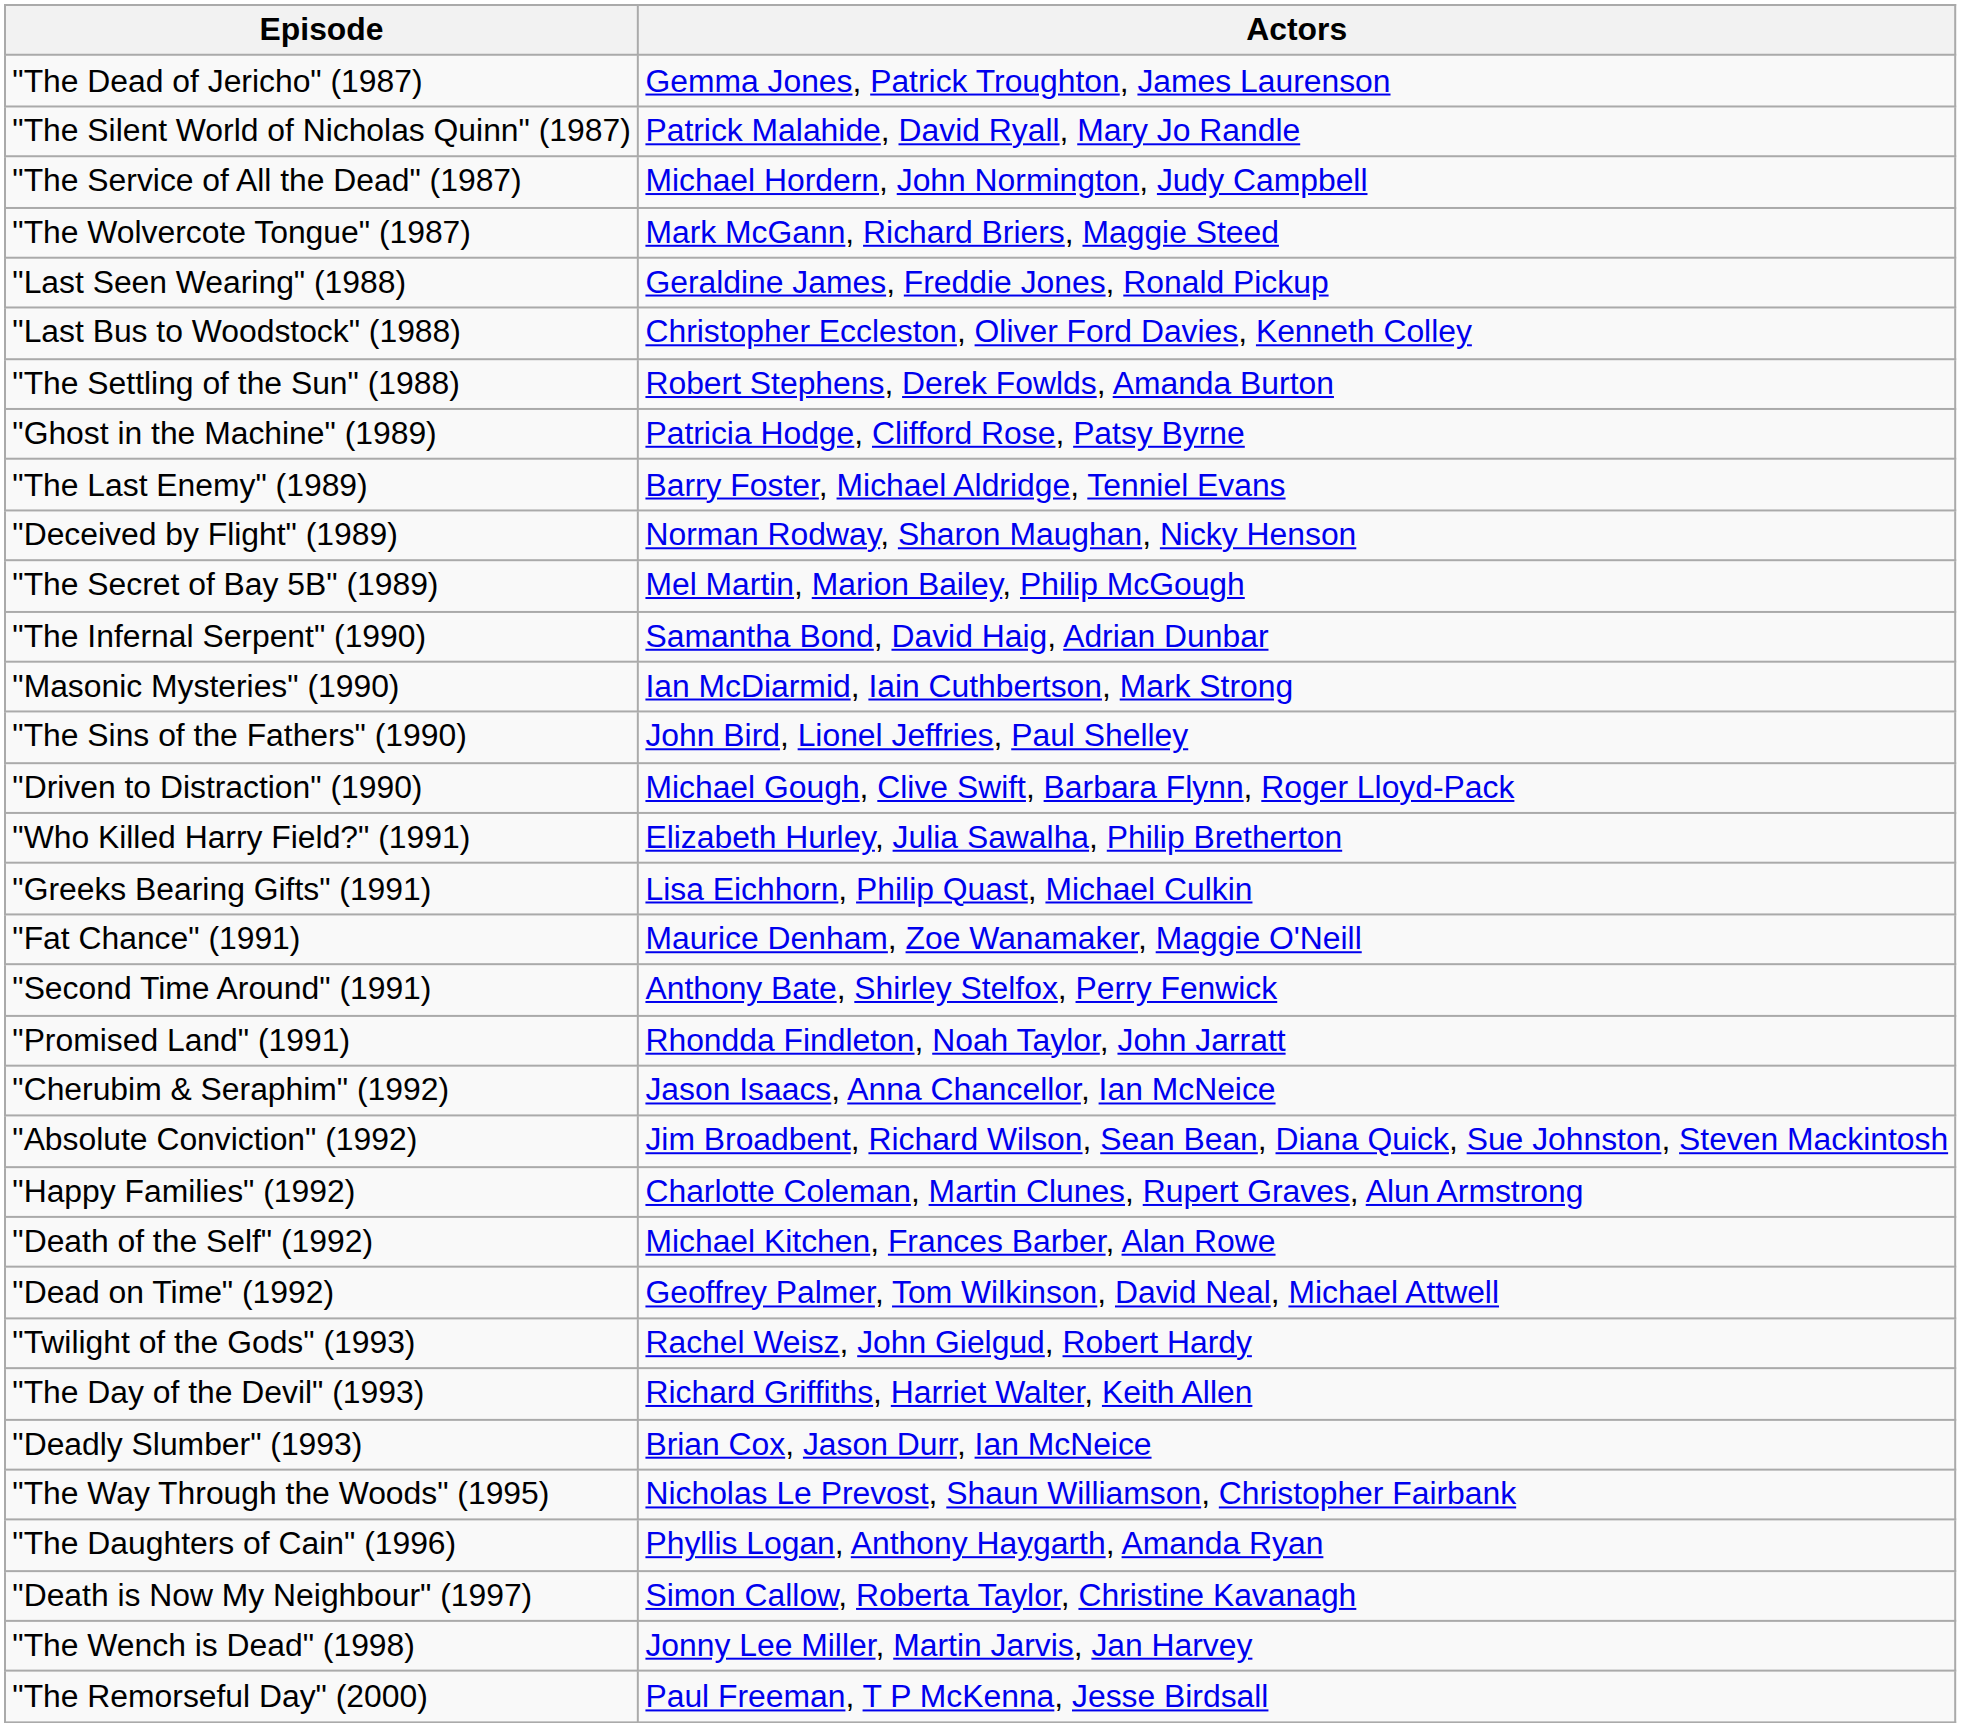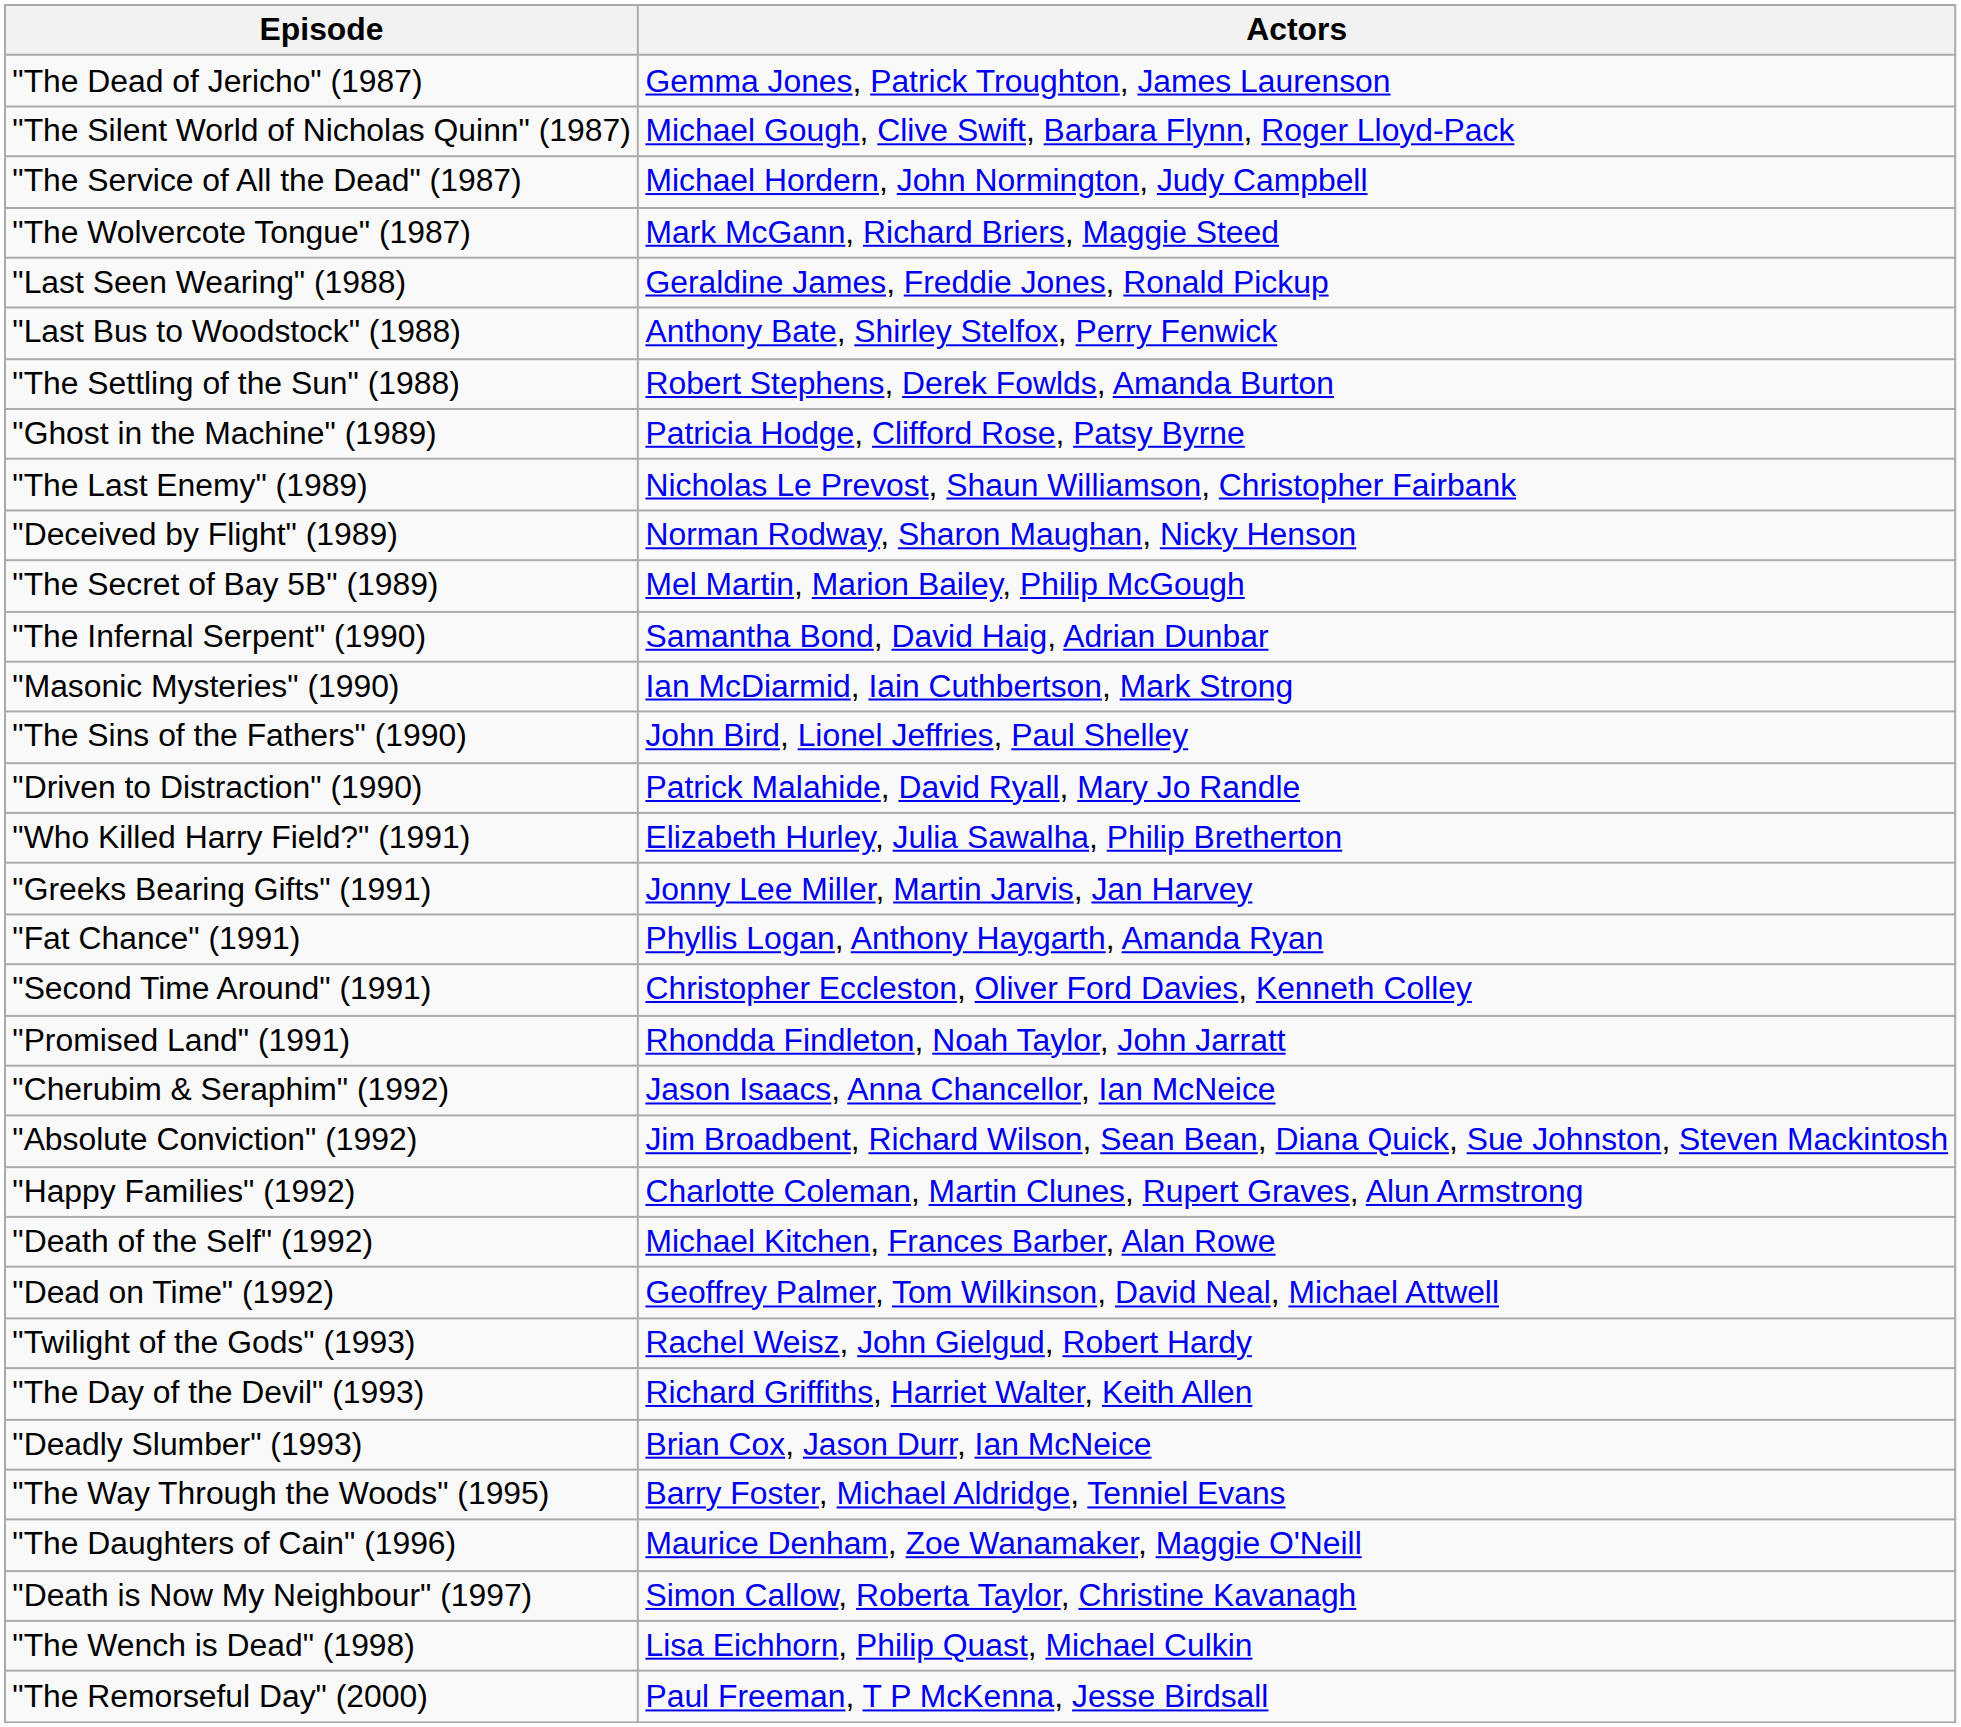"The Silent World of Nicholas Quinn" (1987) | Actors: Patrick Malahide, David Ryall, Mary Jo Randle -> Michael Gough, Clive Swift, Barbara Flynn, Roger Lloyd-Pack
"Last Bus to Woodstock" (1988) | Actors: Christopher Eccleston, Oliver Ford Davies, Kenneth Colley -> Anthony Bate, Shirley Stelfox, Perry Fenwick
"The Last Enemy" (1989) | Actors: Barry Foster, Michael Aldridge, Tenniel Evans -> Nicholas Le Prevost, Shaun Williamson, Christopher Fairbank
"Driven to Distraction" (1990) | Actors: Michael Gough, Clive Swift, Barbara Flynn, Roger Lloyd-Pack -> Patrick Malahide, David Ryall, Mary Jo Randle
"Greeks Bearing Gifts" (1991) | Actors: Lisa Eichhorn, Philip Quast, Michael Culkin -> Jonny Lee Miller, Martin Jarvis, Jan Harvey
"Fat Chance" (1991) | Actors: Maurice Denham, Zoe Wanamaker, Maggie O'Neill -> Phyllis Logan, Anthony Haygarth, Amanda Ryan
"Second Time Around" (1991) | Actors: Anthony Bate, Shirley Stelfox, Perry Fenwick -> Christopher Eccleston, Oliver Ford Davies, Kenneth Colley
"The Way Through the Woods" (1995) | Actors: Nicholas Le Prevost, Shaun Williamson, Christopher Fairbank -> Barry Foster, Michael Aldridge, Tenniel Evans
"The Daughters of Cain" (1996) | Actors: Phyllis Logan, Anthony Haygarth, Amanda Ryan -> Maurice Denham, Zoe Wanamaker, Maggie O'Neill
"The Wench is Dead" (1998) | Actors: Jonny Lee Miller, Martin Jarvis, Jan Harvey -> Lisa Eichhorn, Philip Quast, Michael Culkin
